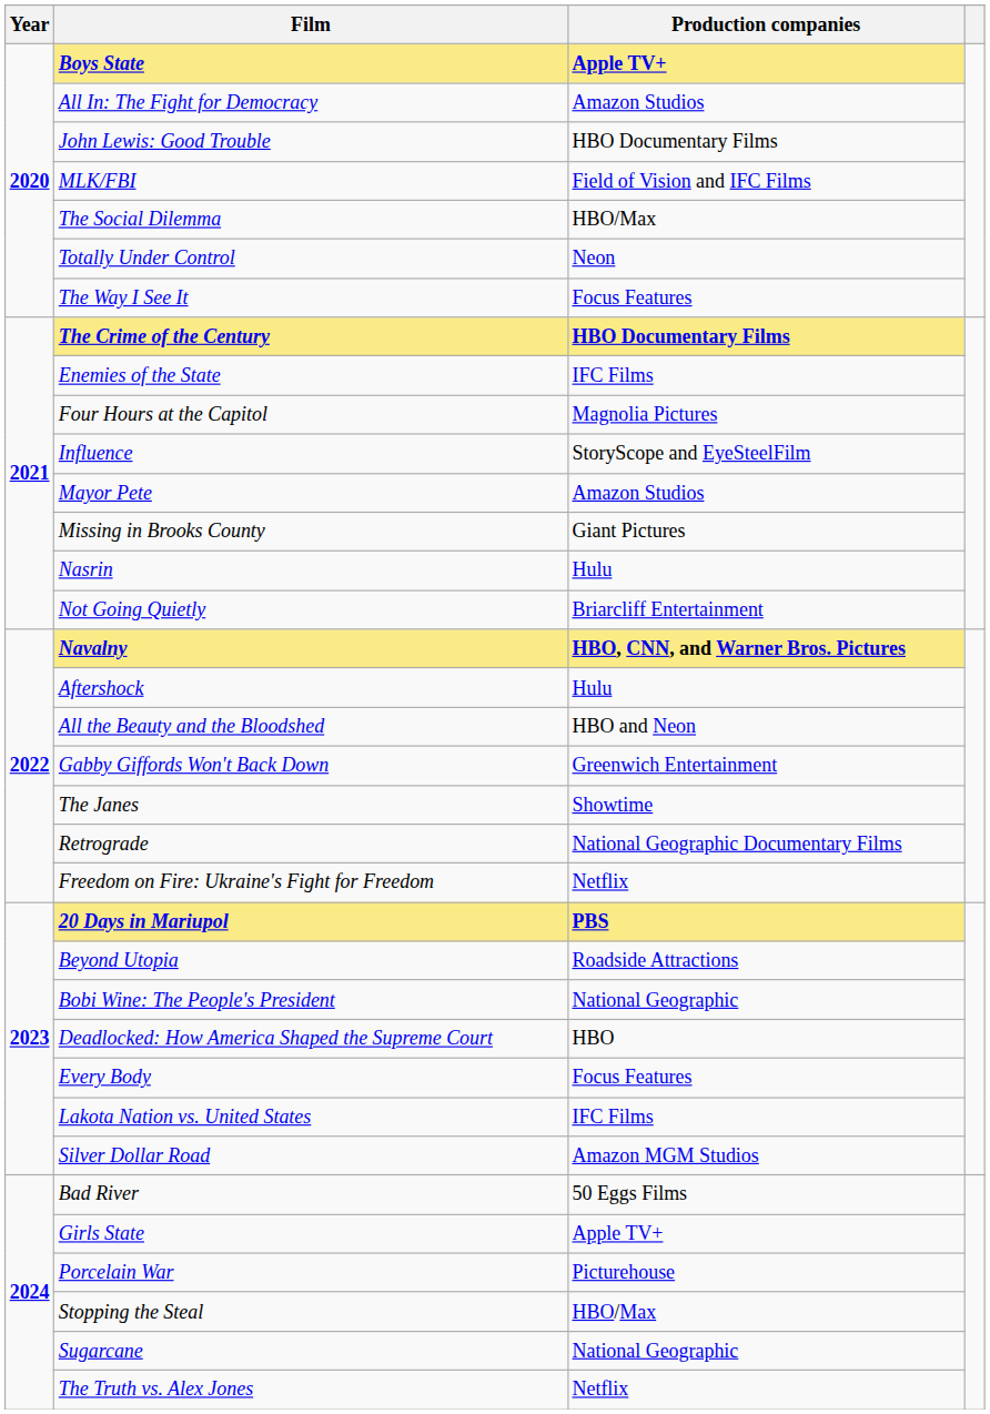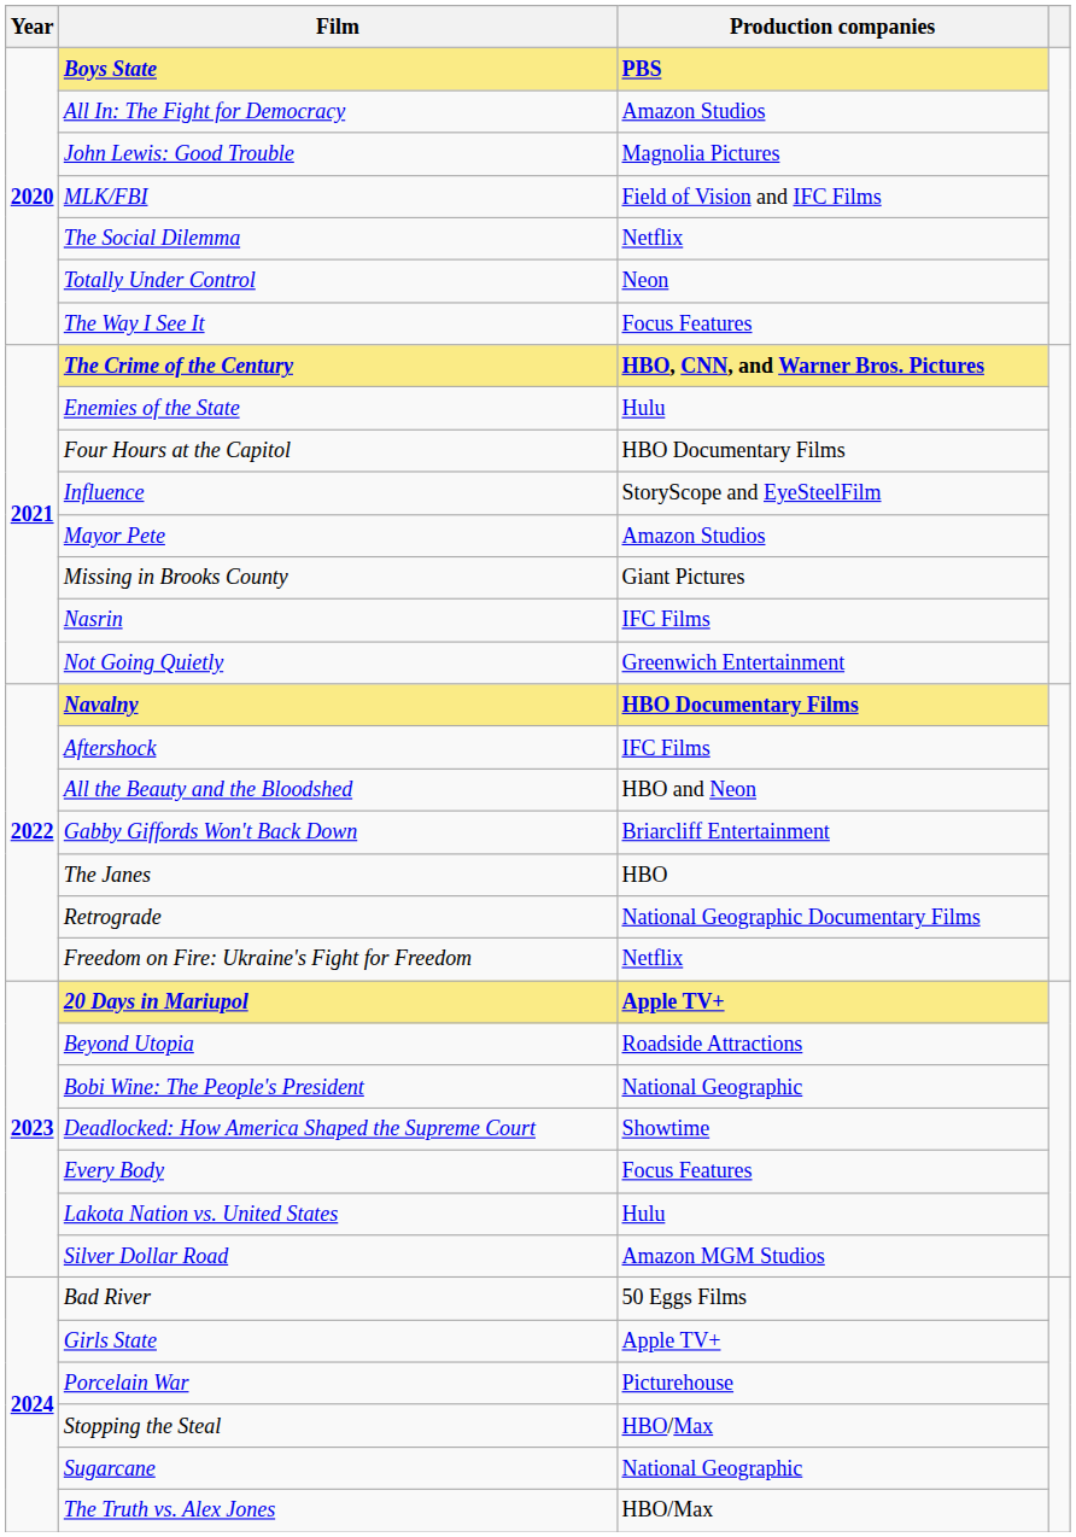Boys State | Production companies: Apple TV+ -> PBS
John Lewis: Good Trouble | Production companies: HBO Documentary Films -> Magnolia Pictures
The Social Dilemma | Production companies: HBO/Max -> Netflix
The Crime of the Century | Production companies: HBO Documentary Films -> HBO, CNN, and Warner Bros. Pictures
Enemies of the State | Production companies: IFC Films -> Hulu
Four Hours at the Capitol | Production companies: Magnolia Pictures -> HBO Documentary Films
Nasrin | Production companies: Hulu -> IFC Films
Not Going Quietly | Production companies: Briarcliff Entertainment -> Greenwich Entertainment
Navalny | Production companies: HBO, CNN, and Warner Bros. Pictures -> HBO Documentary Films
Aftershock | Production companies: Hulu -> IFC Films
Gabby Giffords Won't Back Down | Production companies: Greenwich Entertainment -> Briarcliff Entertainment
The Janes | Production companies: Showtime -> HBO
20 Days in Mariupol | Production companies: PBS -> Apple TV+
Deadlocked: How America Shaped the Supreme Court | Production companies: HBO -> Showtime
Lakota Nation vs. United States | Production companies: IFC Films -> Hulu
The Truth vs. Alex Jones | Production companies: Netflix -> HBO/Max
